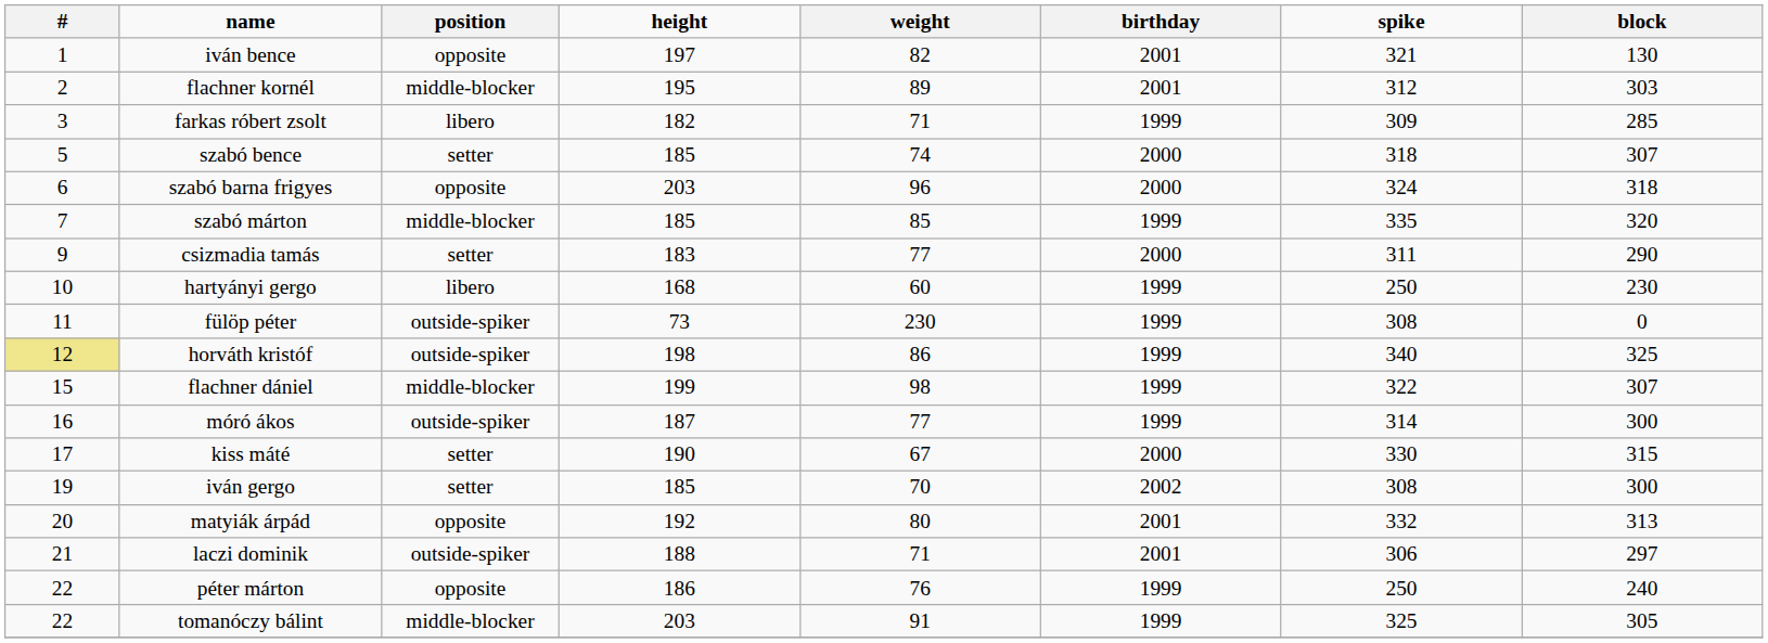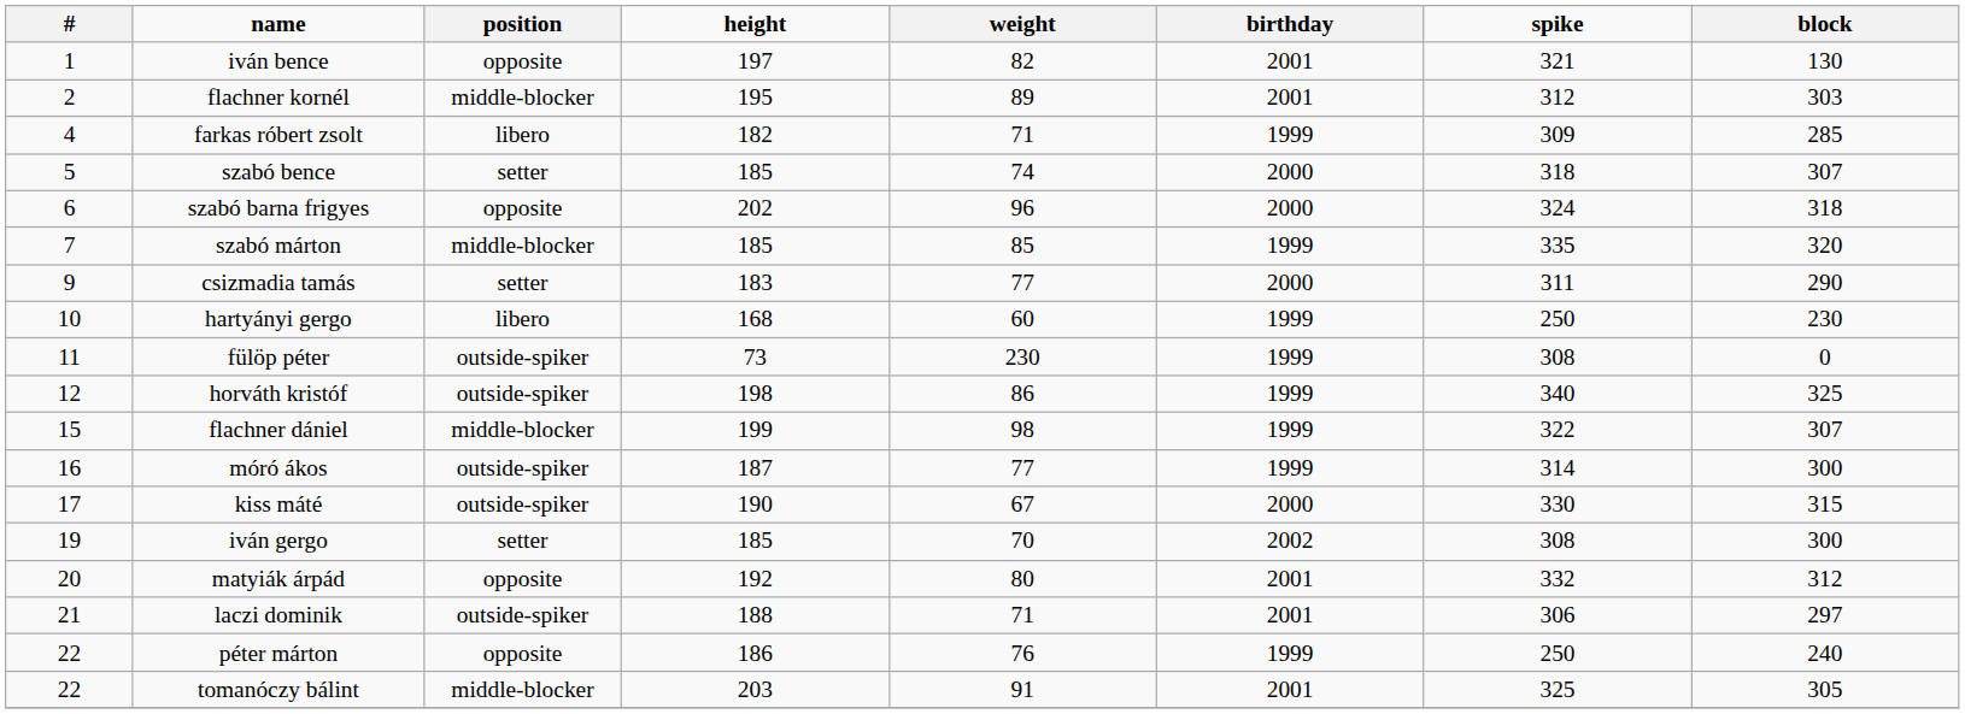farkas róbert zsolt | #: 3 -> 4
szabó barna frigyes | height: 203 -> 202
horváth kristóf | #: khaki background -> no background
kiss máté | position: setter -> outside-spiker
matyiák árpád | block: 313 -> 312
tomanóczy bálint | birthday: 1999 -> 2001
